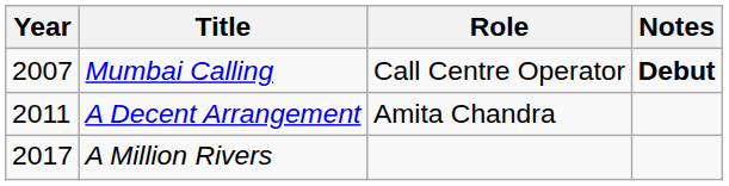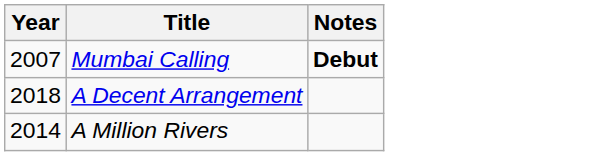- column: Role | Call Centre Operator | Amita Chandra
A Decent Arrangement | Year: 2011 -> 2018
A Million Rivers | Year: 2017 -> 2014
